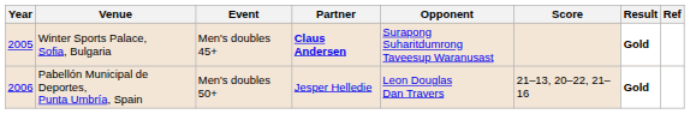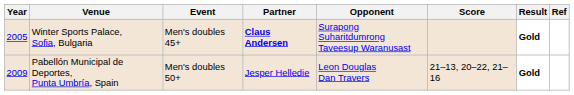Pabellón Municipal de Deportes, Punta Umbría, Spain | Year: 2006 -> 2009
